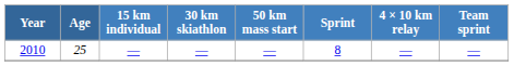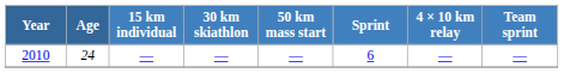2010 | Age: 25 -> 24
2010 | Sprint: 8 -> 6
